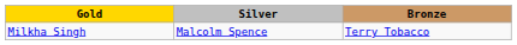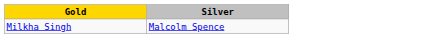- column: Bronze | Terry Tobacco
